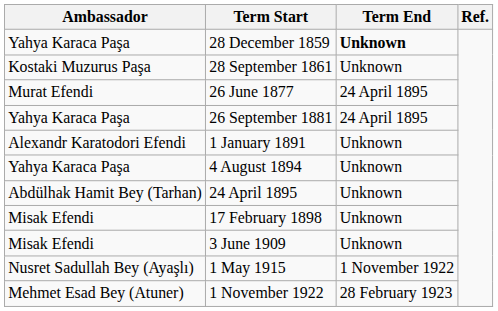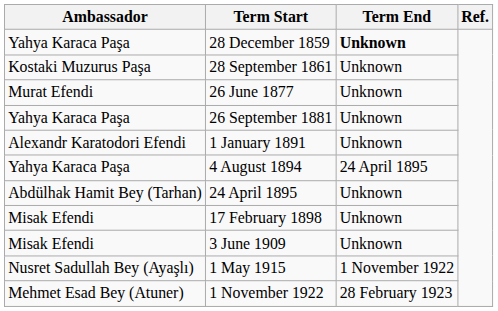26 June 1877 | Term End: 24 April 1895 -> Unknown
26 September 1881 | Term End: 24 April 1895 -> Unknown
4 August 1894 | Term End: Unknown -> 24 April 1895
